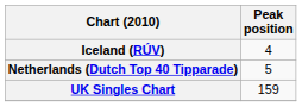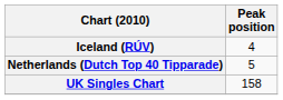UK Singles Chart | Peak position: 159 -> 158
